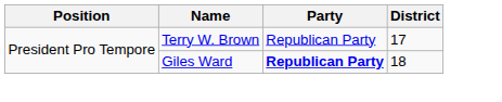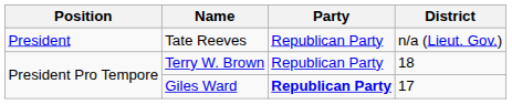+ row: President | Tate Reeves | Republican Party | n/a (Lieut. Gov.)
Terry W. Brown | District: 17 -> 18
Giles Ward | District: 18 -> 17
